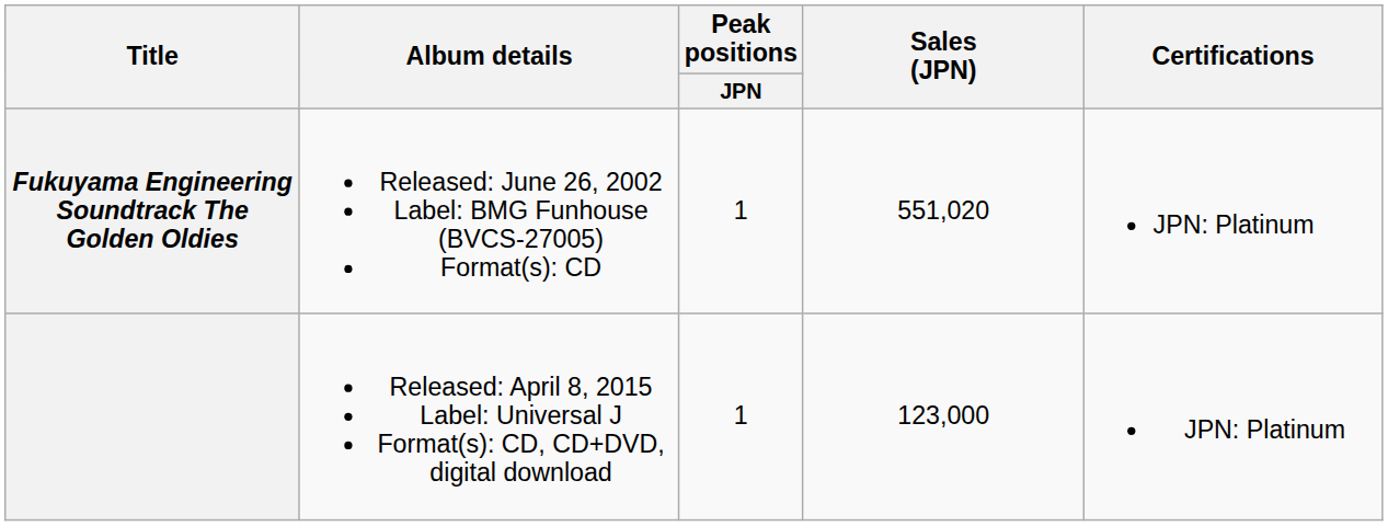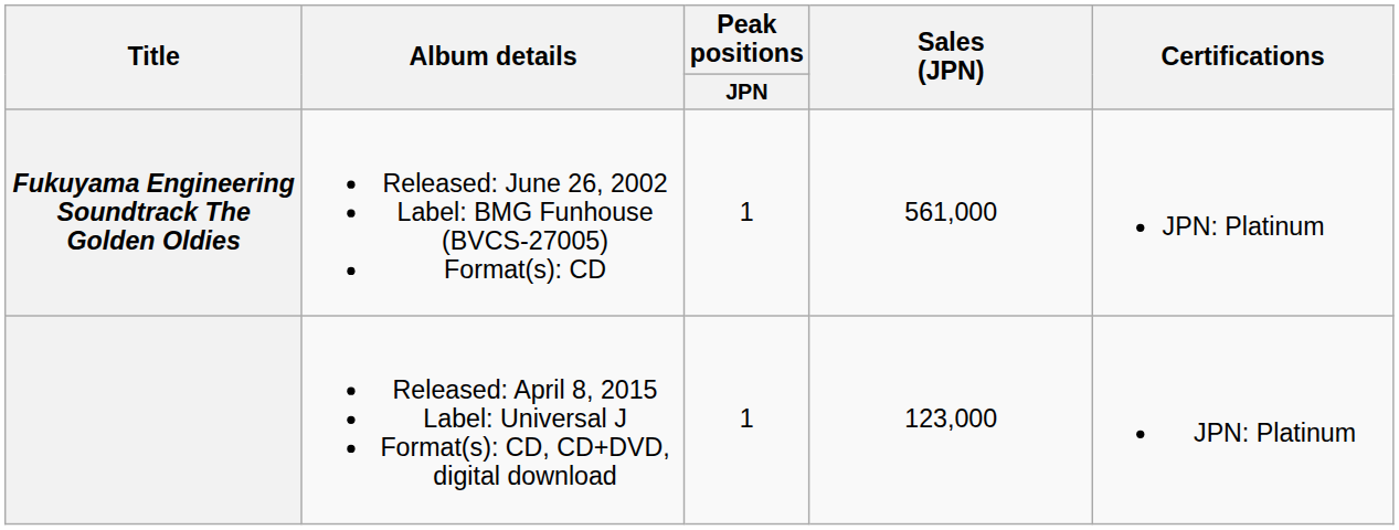Fukuyama Engineering Soundtrack The Golden Oldies | Sales (JPN): 551,020 -> 561,000
